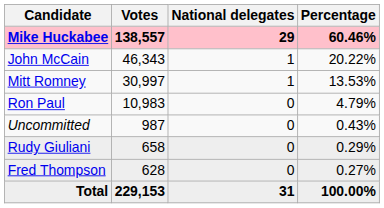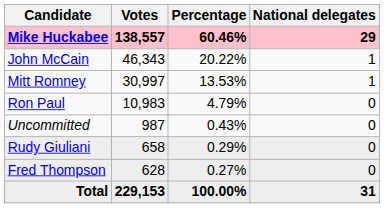columns swapped: Percentage <-> National delegates
